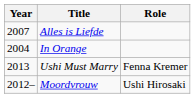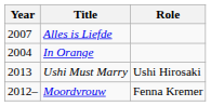Ushi Must Marry | Role: Fenna Kremer -> Ushi Hirosaki
Moordvrouw | Role: Ushi Hirosaki -> Fenna Kremer
